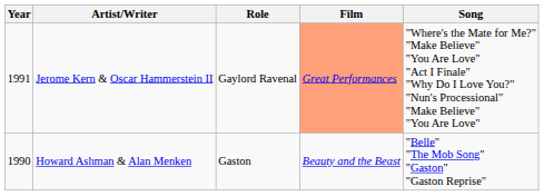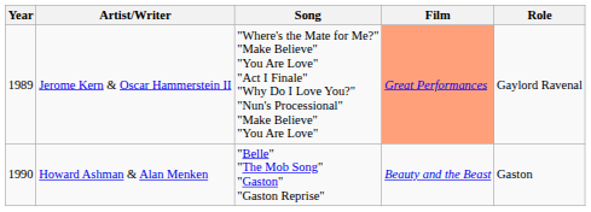columns swapped: Song <-> Role
Jerome Kern & Oscar Hammerstein II | Year: 1991 -> 1989
